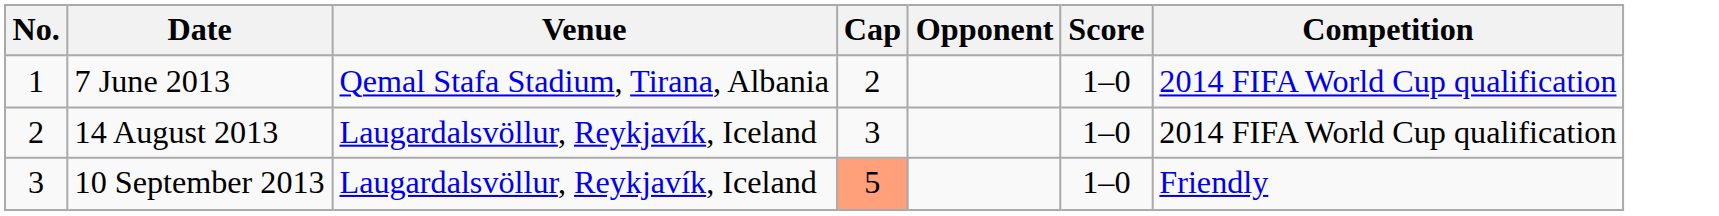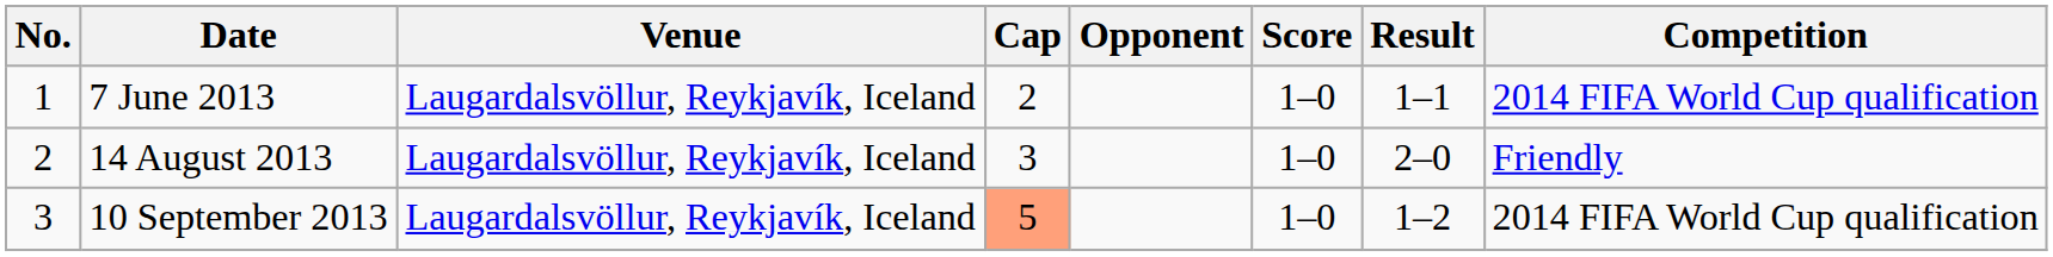+ column: Result | 1–1 | 2–0 | 1–2
7 June 2013 | Venue: Qemal Stafa Stadium, Tirana, Albania -> Laugardalsvöllur, Reykjavík, Iceland
14 August 2013 | Competition: 2014 FIFA World Cup qualification -> Friendly
10 September 2013 | Competition: Friendly -> 2014 FIFA World Cup qualification
